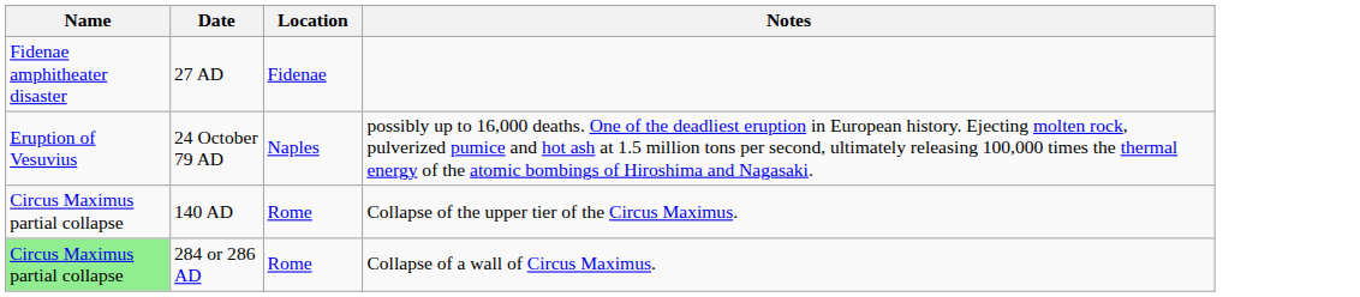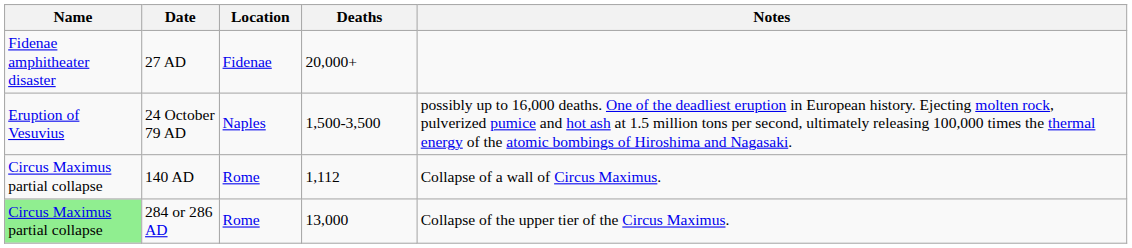+ column: Deaths | 20,000+ | 1,500-3,500 | 1,112 | 13,000
140 AD | Notes: Collapse of the upper tier of the Circus Maximus. -> Collapse of a wall of Circus Maximus.
284 or 286 AD | Notes: Collapse of a wall of Circus Maximus. -> Collapse of the upper tier of the Circus Maximus.
